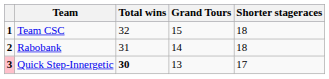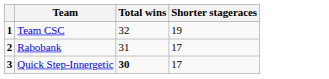- column: Grand Tours | 15 | 14 | 13
Team CSC | Shorter stageraces: 18 -> 19
Rabobank | Shorter stageraces: 18 -> 17
Quick Step-Innergetic | column 1: pink background -> no background
